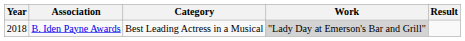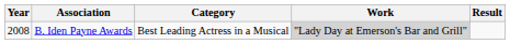B. Iden Payne Awards | Year: 2018 -> 2008
